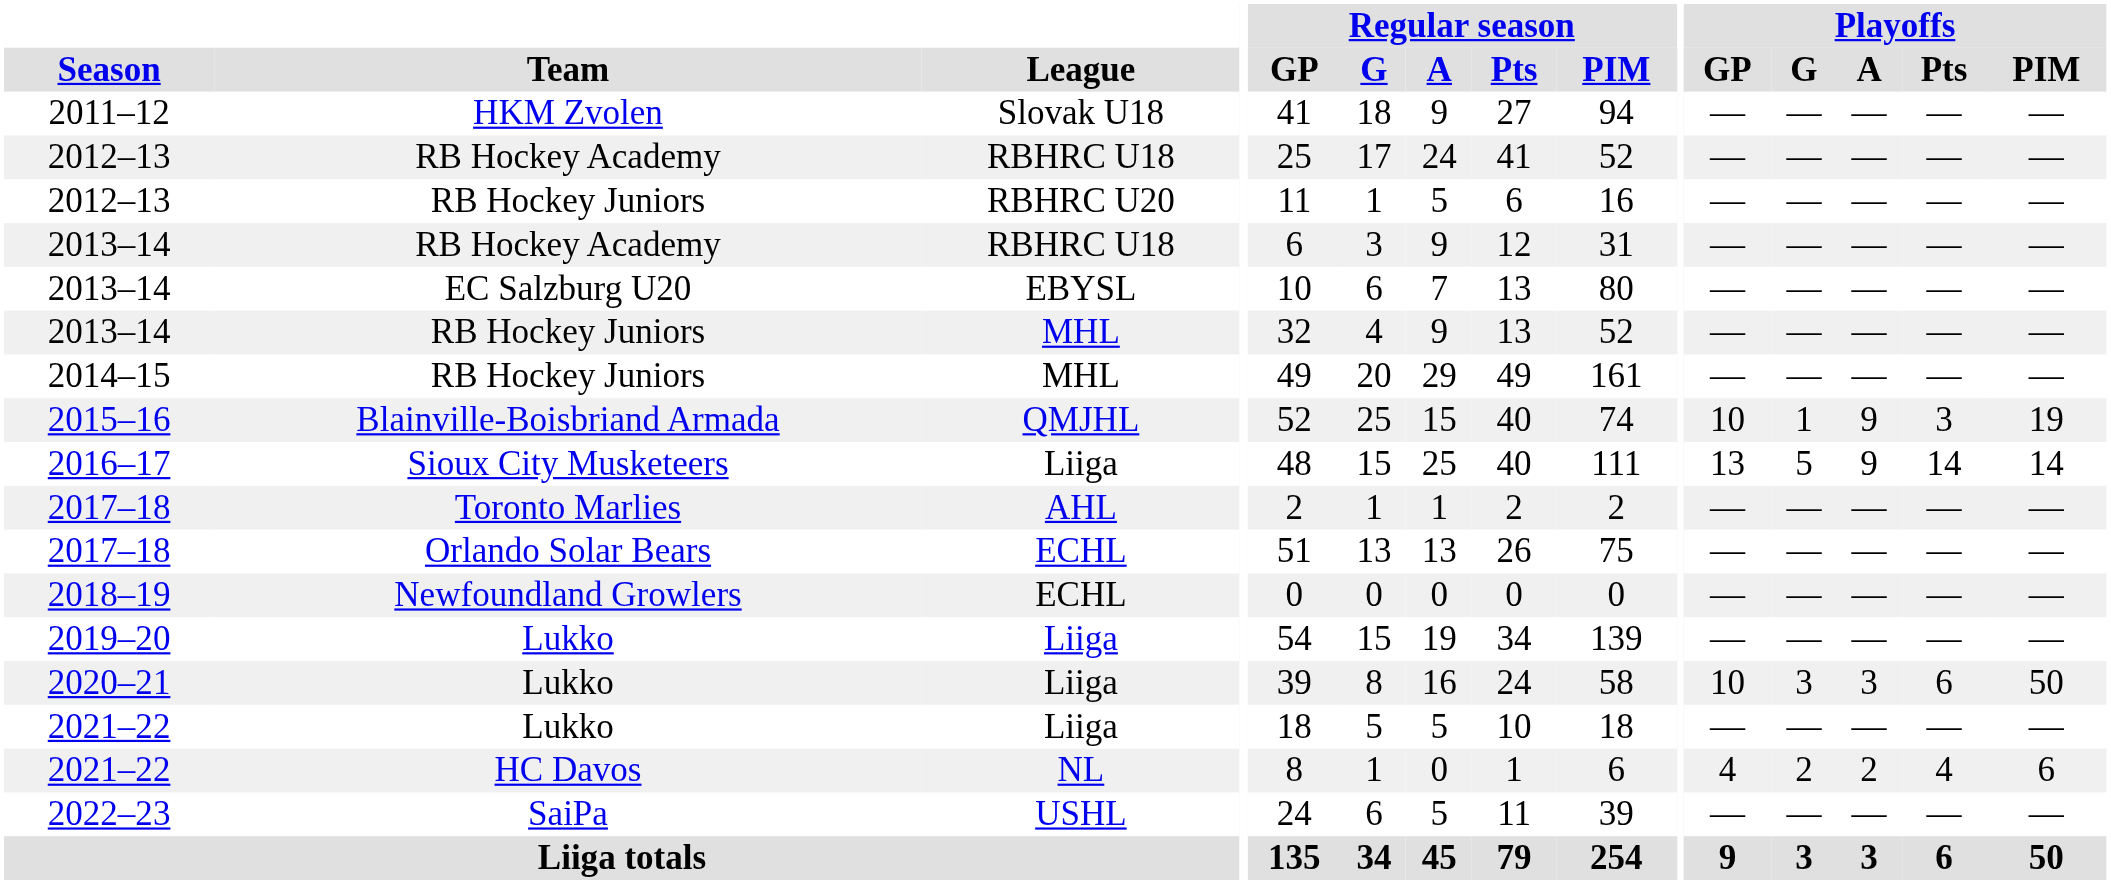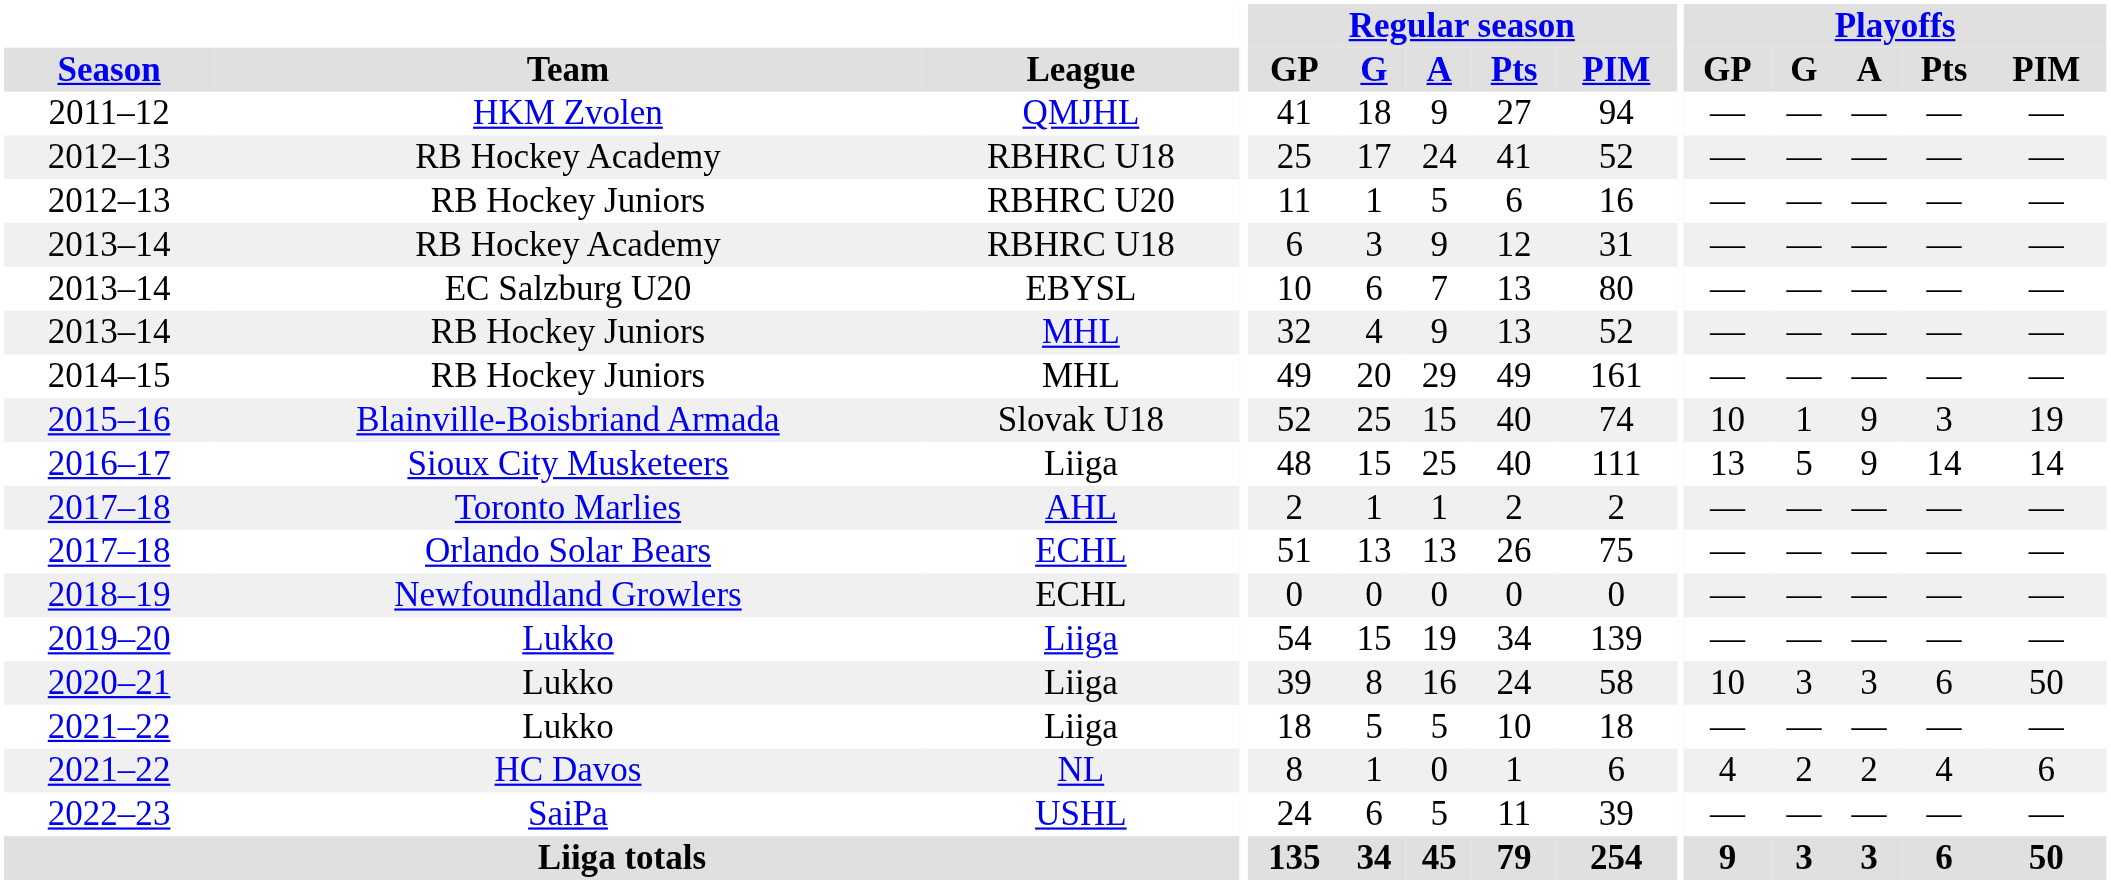2011–12 | League: Slovak U18 -> QMJHL
2015–16 | League: QMJHL -> Slovak U18
